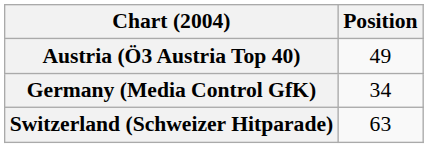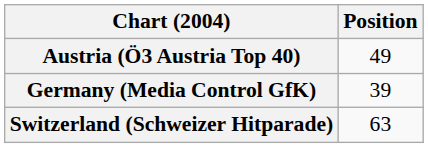Germany (Media Control GfK) | Position: 34 -> 39
